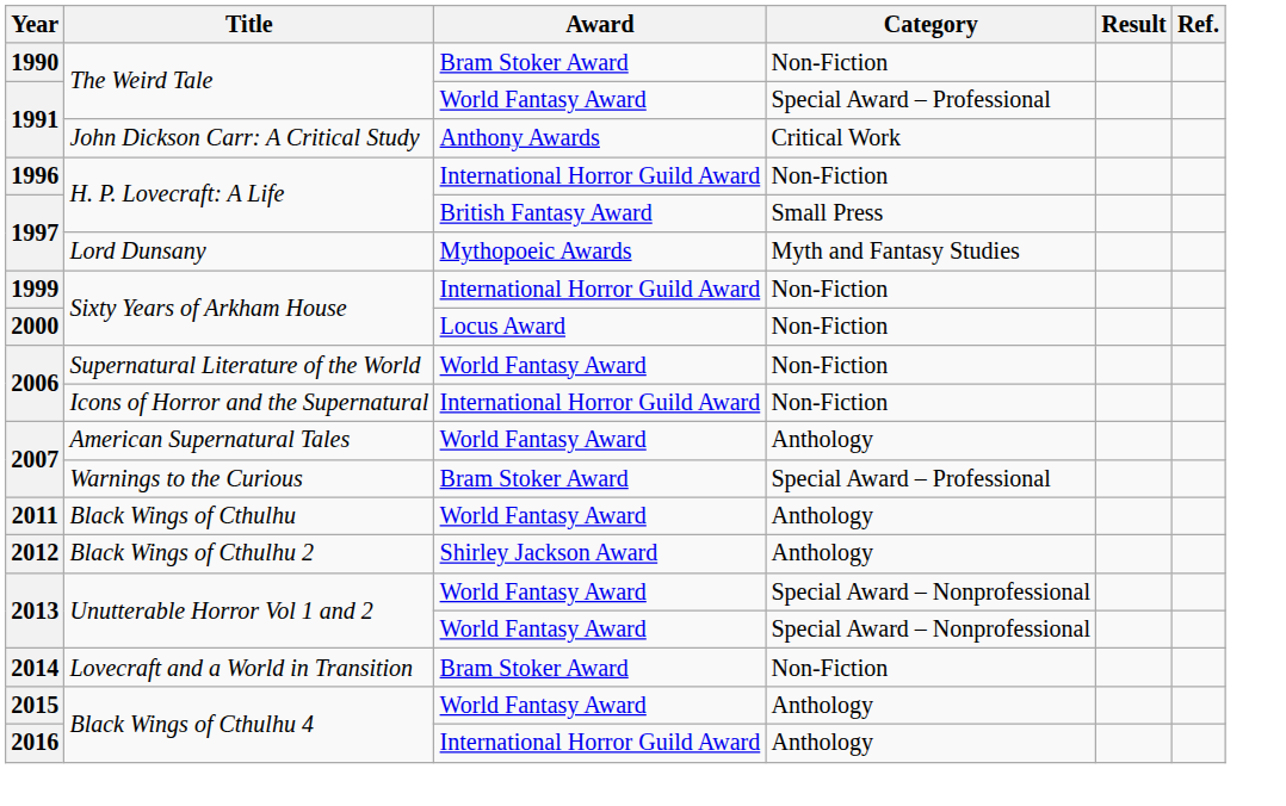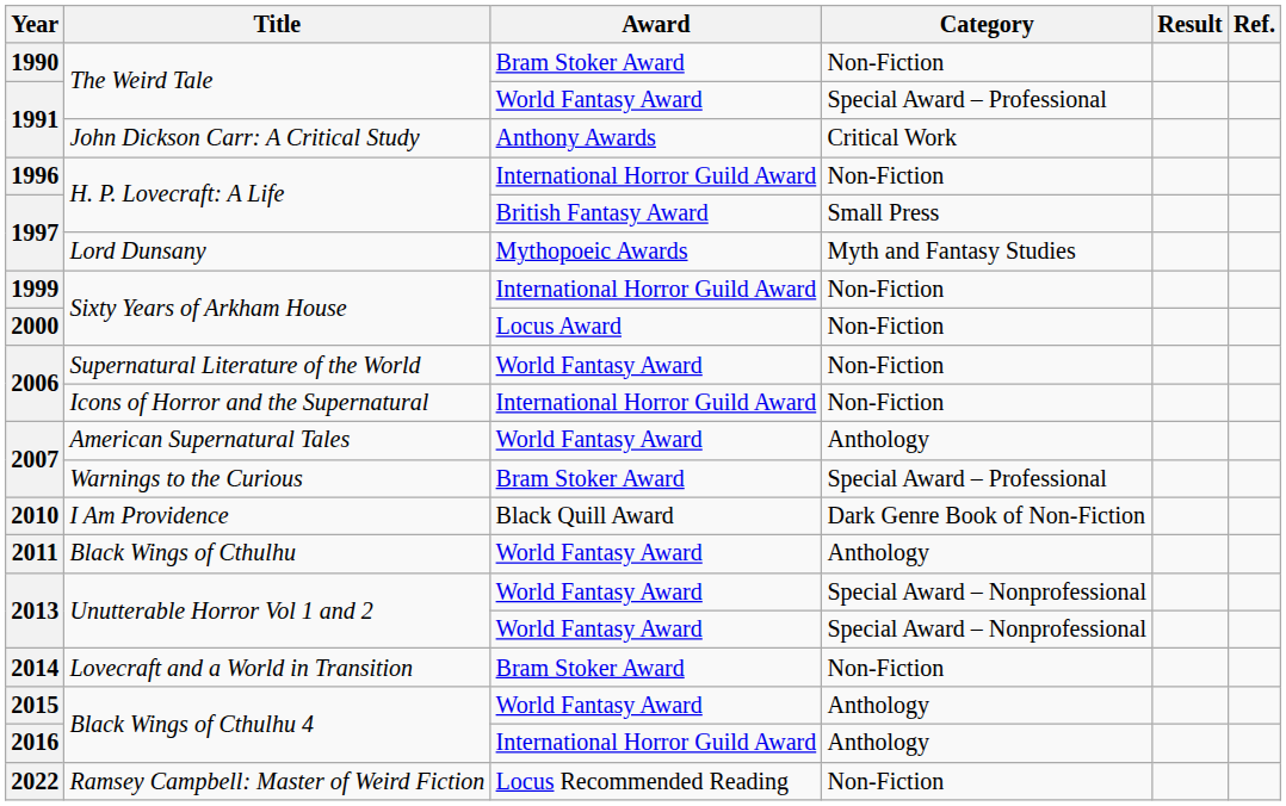+ row: 2010 | I Am Providence | Black Quill Award | Dark Genre Book of Non-Fiction
- row: 2012 | Black Wings of Cthulhu 2 | Shirley Jackson Award | Anthology
+ row: 2022 | Ramsey Campbell: Master of Weird Fiction | Locus Recommended Reading | Non-Fiction
